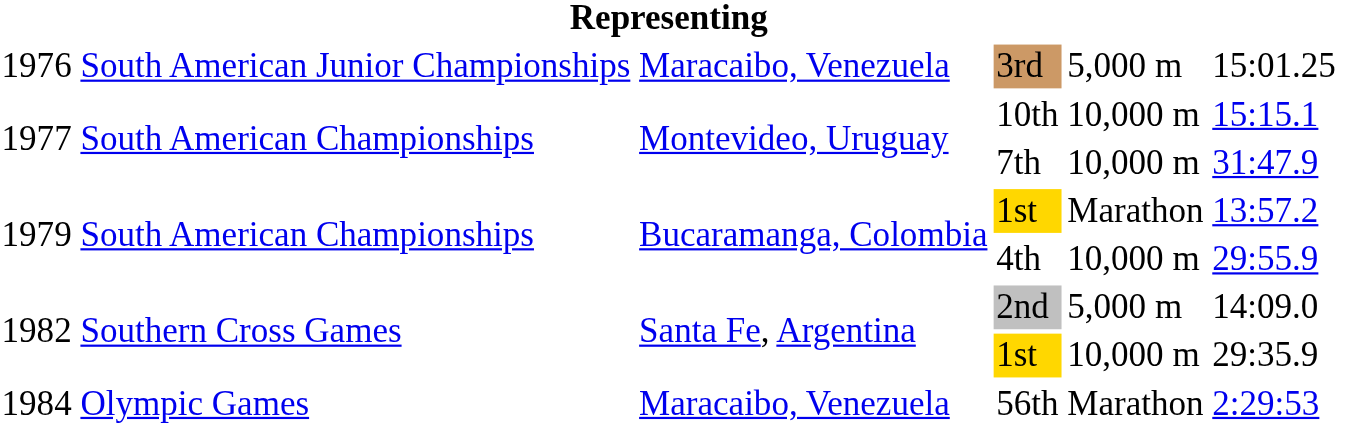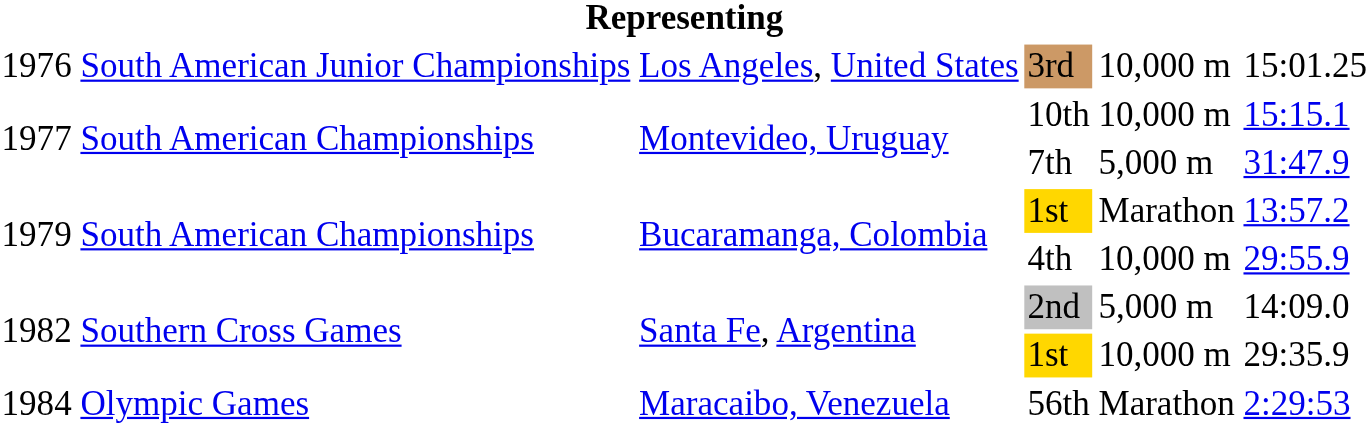3rd | column 3: Maracaibo, Venezuela -> Los Angeles, United States
3rd | column 5: 5,000 m -> 10,000 m
7th | column 5: 10,000 m -> 5,000 m
